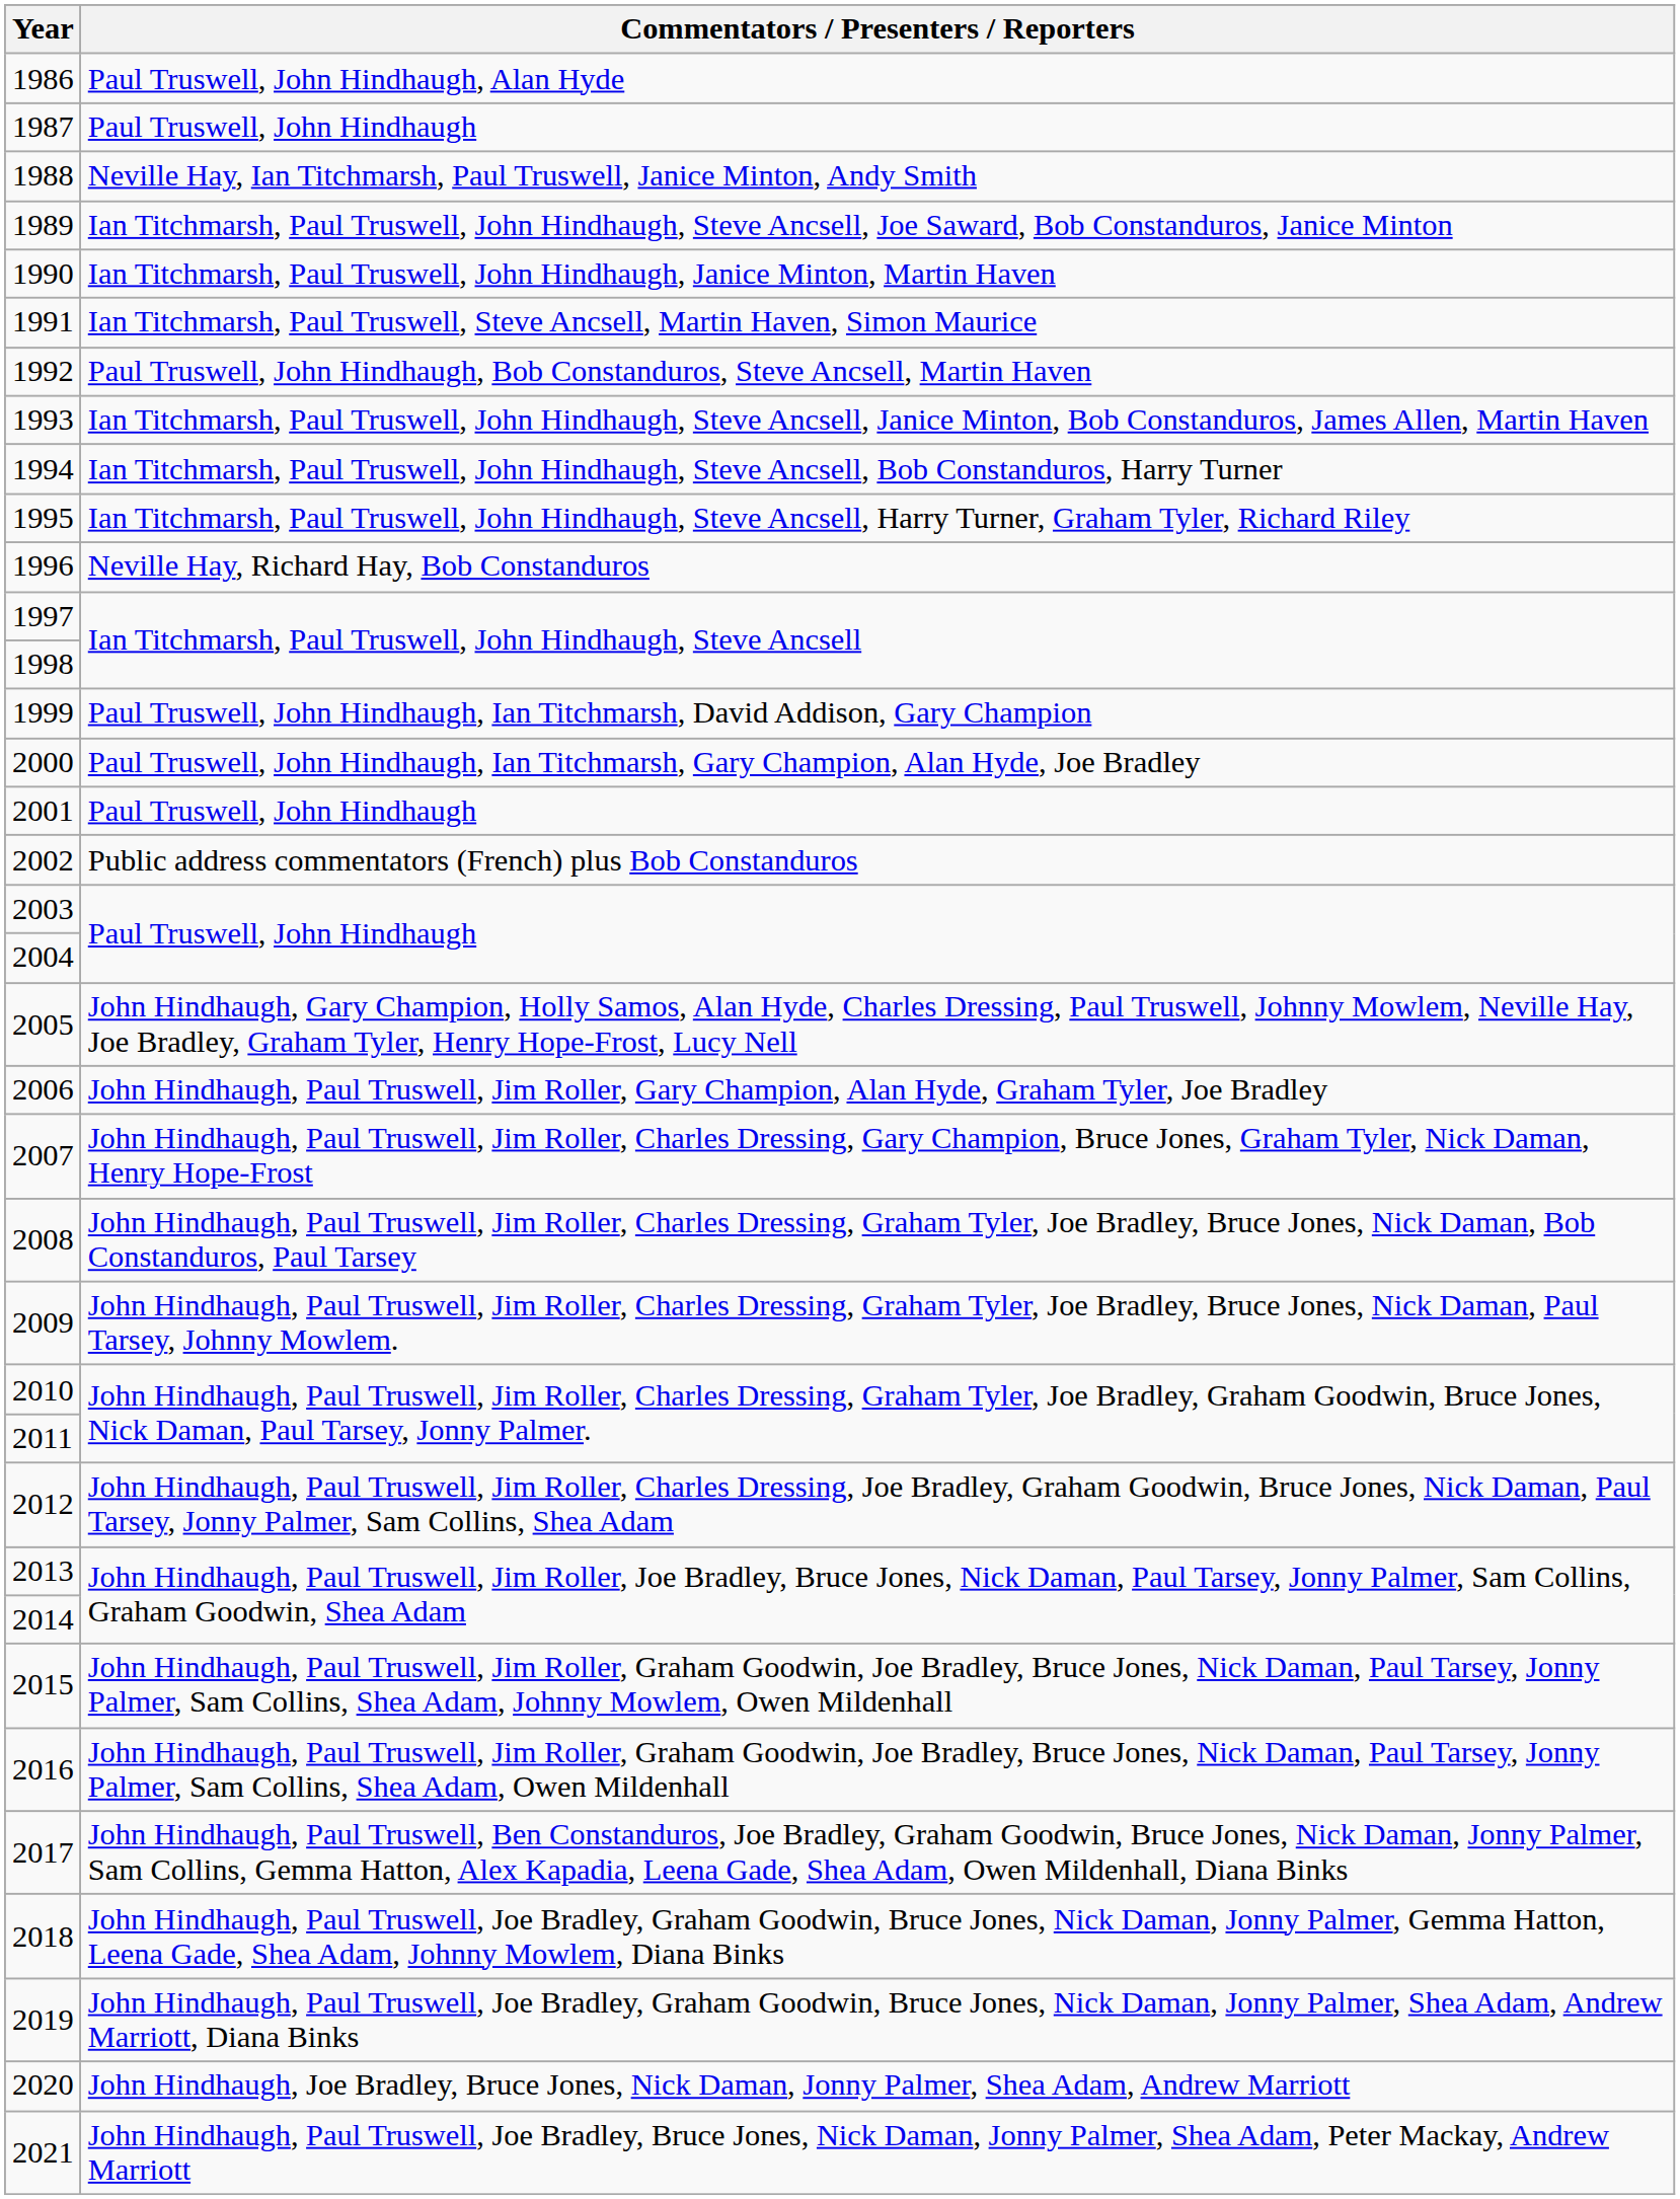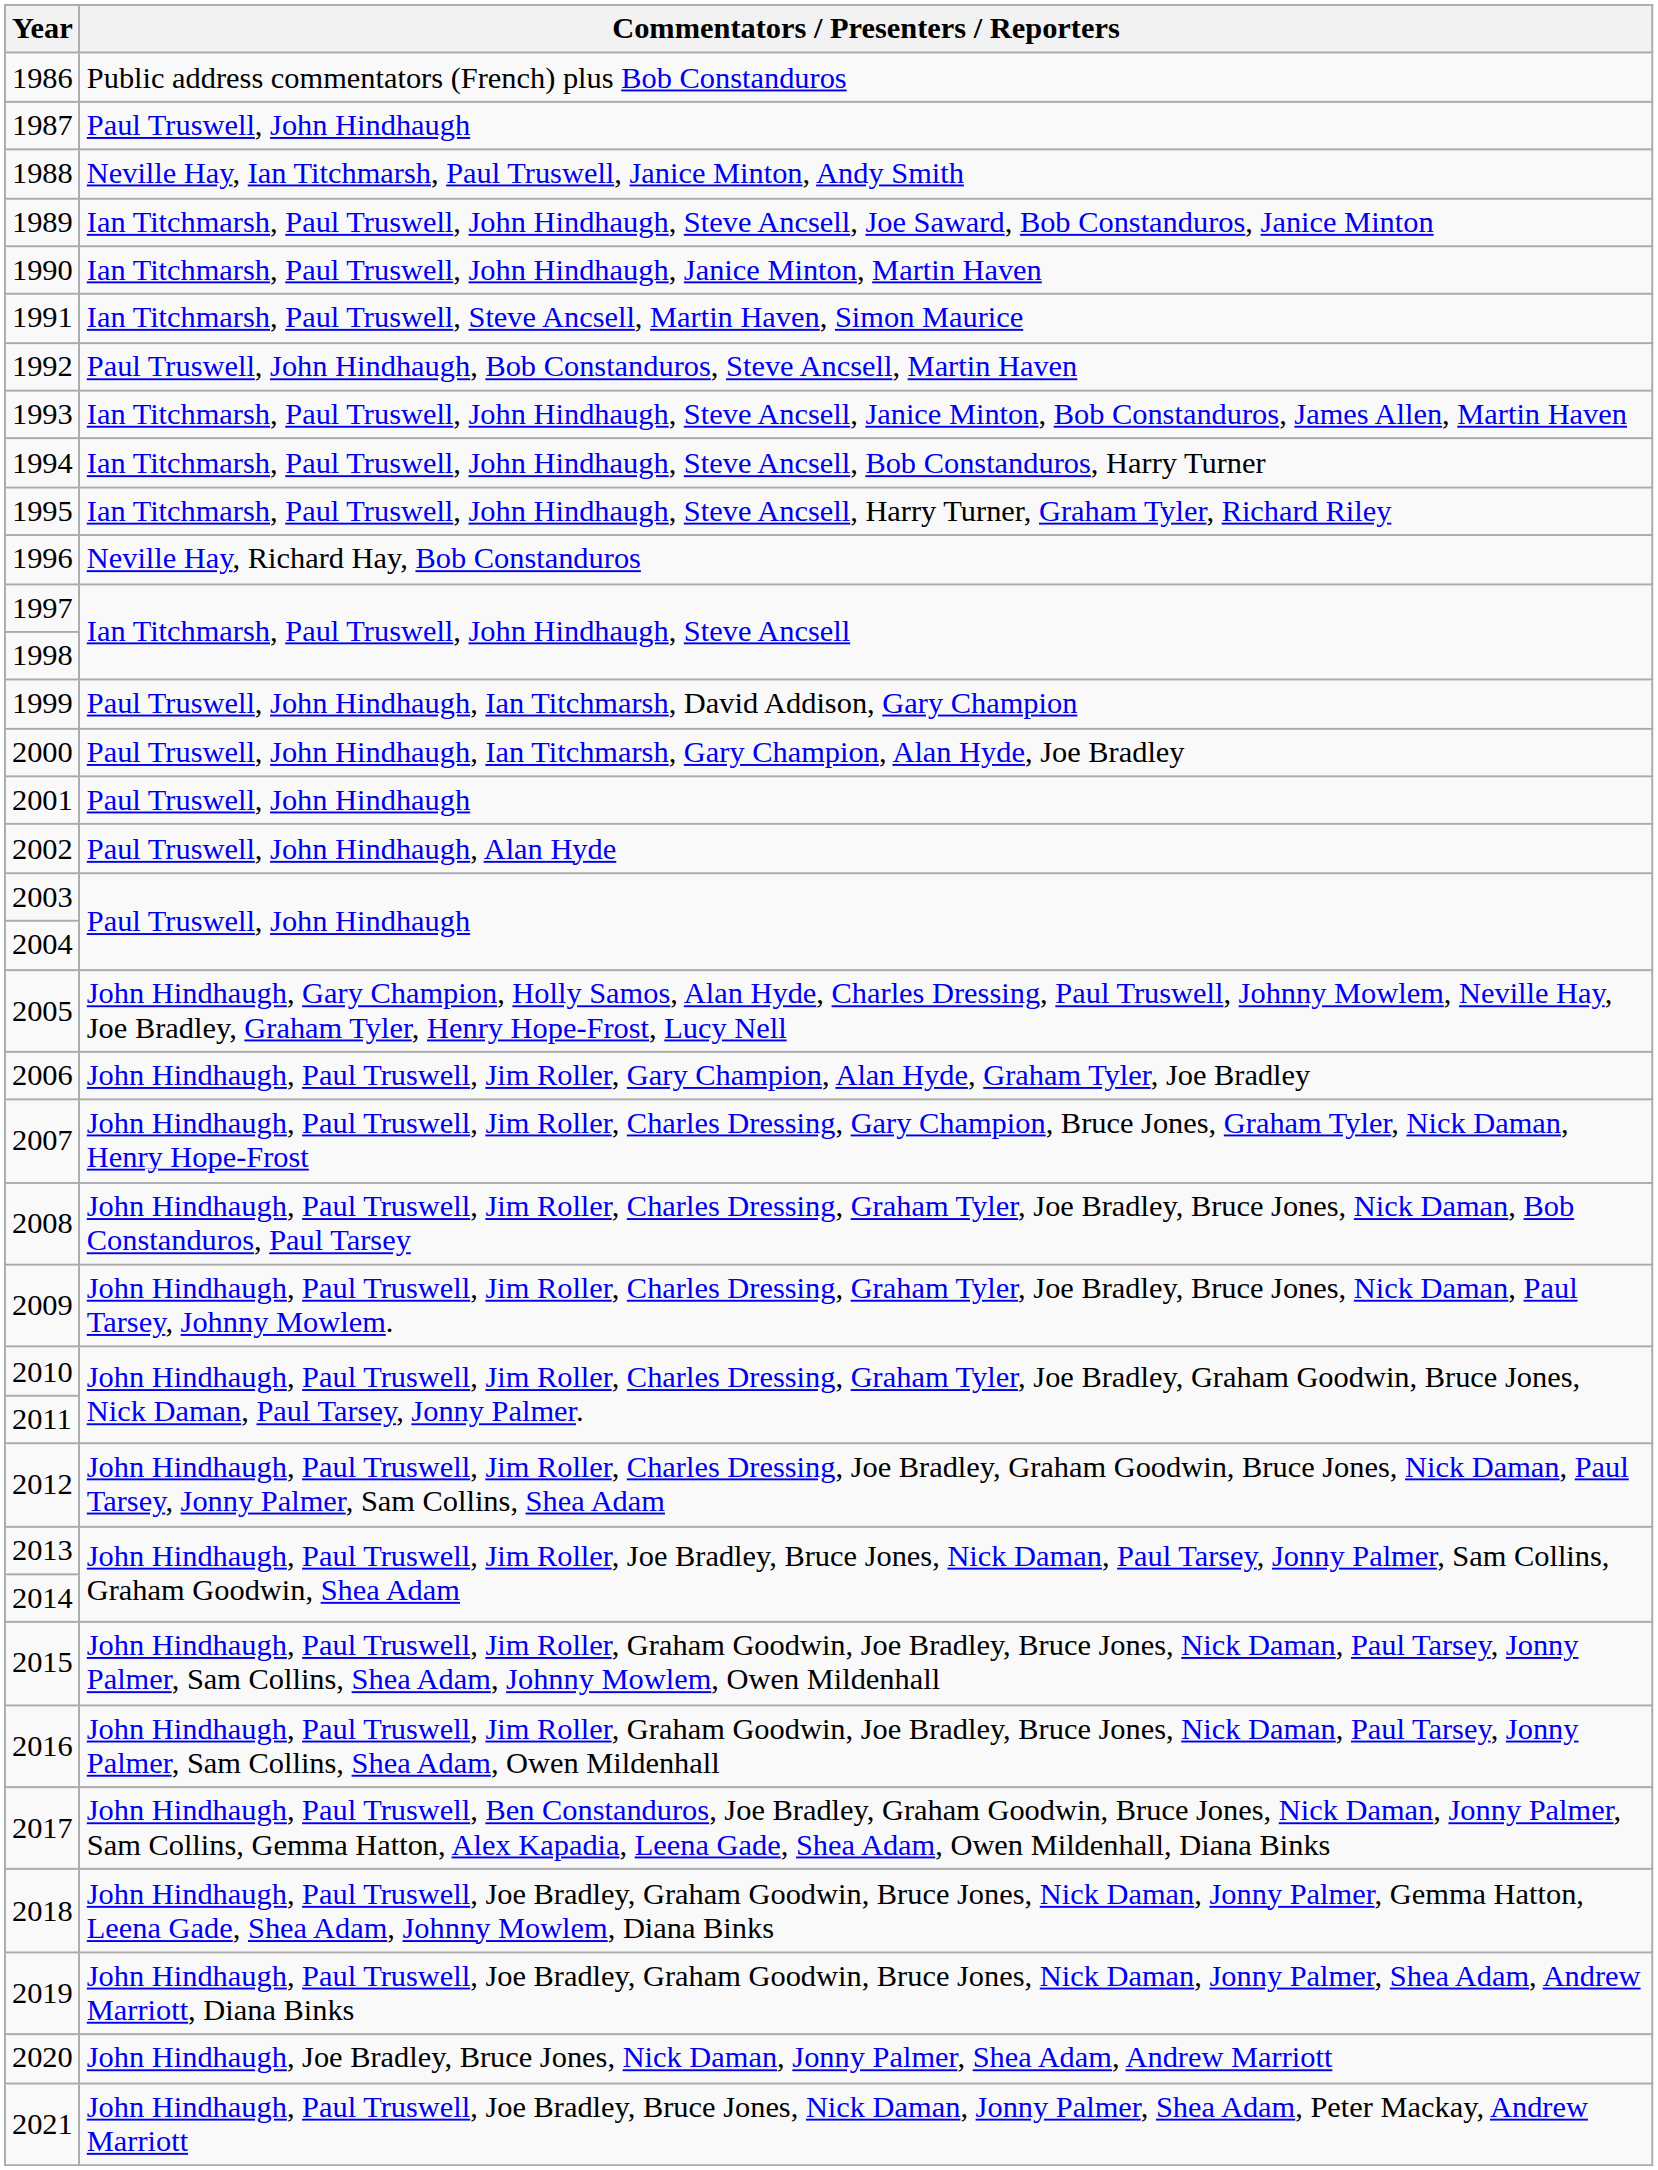1986 | Commentators / Presenters / Reporters: Paul Truswell, John Hindhaugh, Alan Hyde -> Public address commentators (French) plus Bob Constanduros
2002 | Commentators / Presenters / Reporters: Public address commentators (French) plus Bob Constanduros -> Paul Truswell, John Hindhaugh, Alan Hyde
